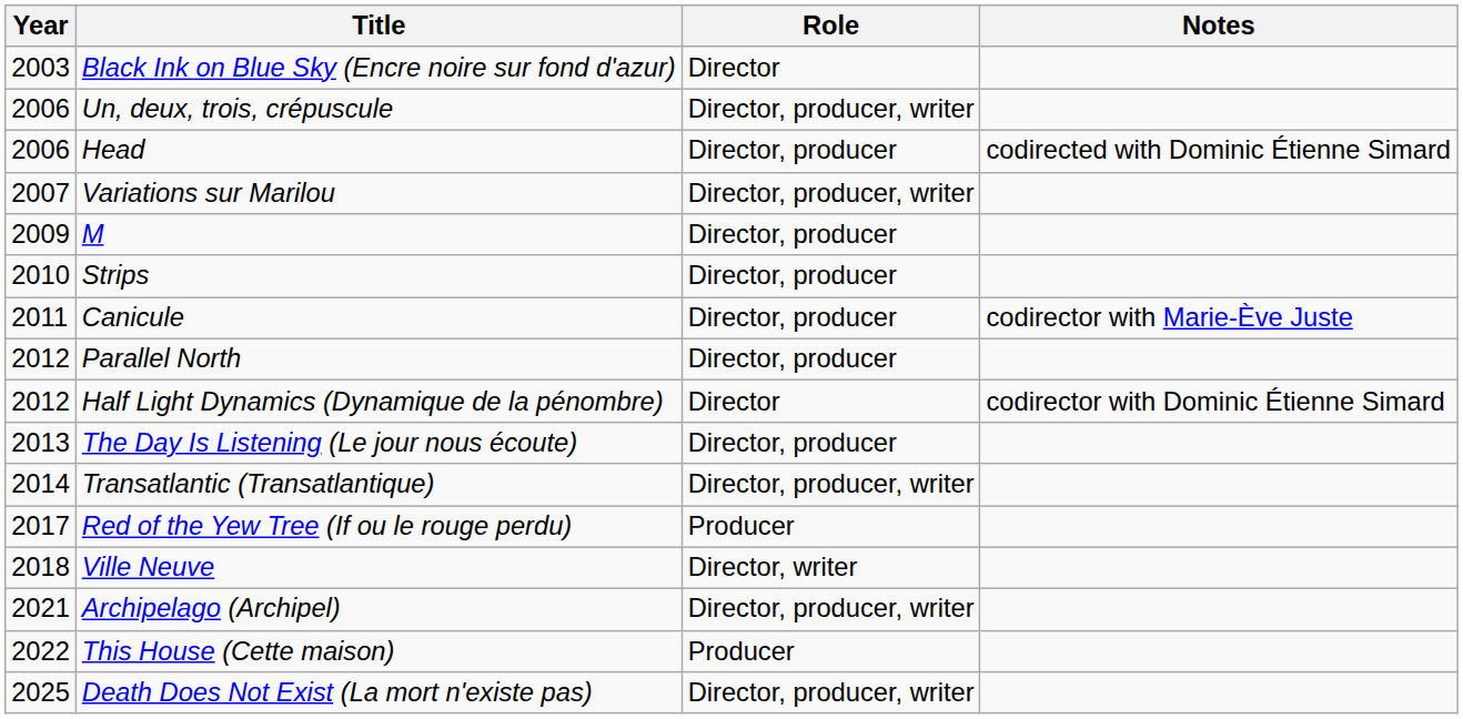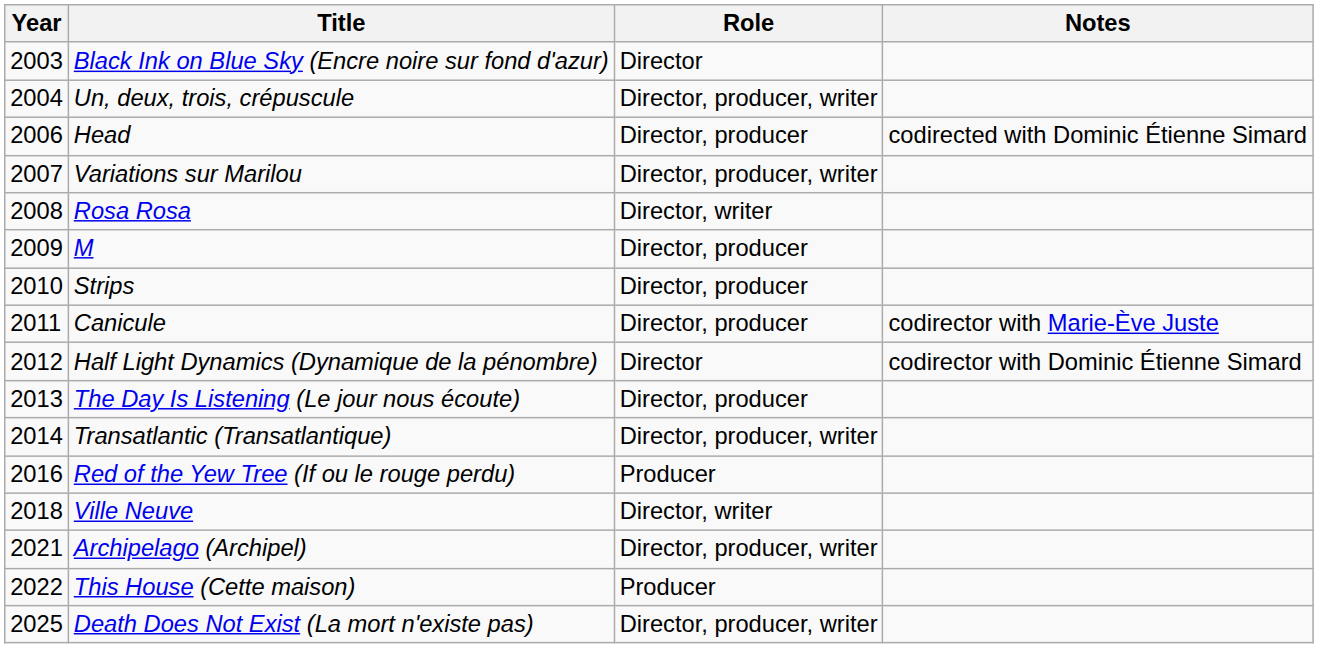Un, deux, trois, crépuscule | Year: 2006 -> 2004
+ row: 2008 | Rosa Rosa | Director, writer
- row: 2012 | Parallel North | Director, producer
Red of the Yew Tree (If ou le rouge perdu) | Year: 2017 -> 2016
